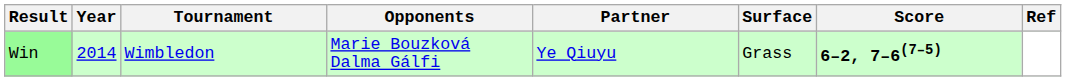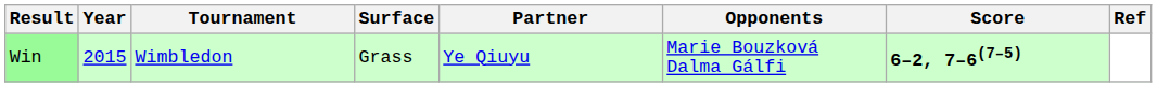columns swapped: Surface <-> Opponents
Win | Year: 2014 -> 2015
